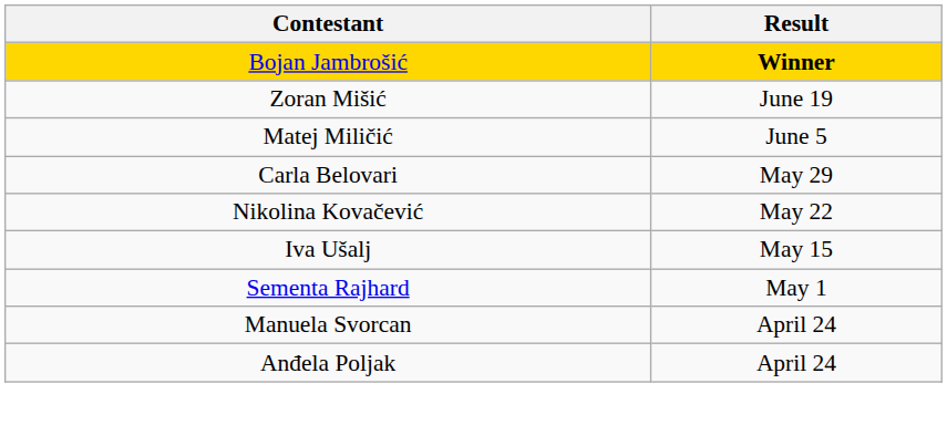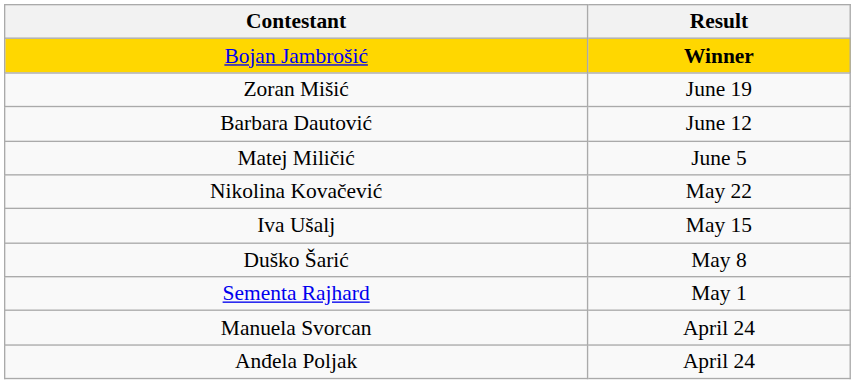+ row: Barbara Dautović | June 12
- row: Carla Belovari | May 29
+ row: Duško Šarić | May 8
